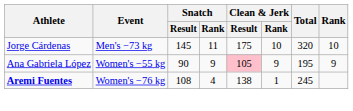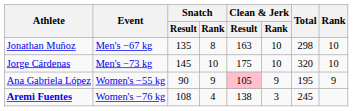+ row: Jonathan Muñoz | Men's −67 kg | 135 | 8 | 163 | 10 | 298 | 10
Jorge Cárdenas | Snatch / Rank: 11 -> 10
Aremi Fuentes | Clean & Jerk / Rank: 1 -> 3
